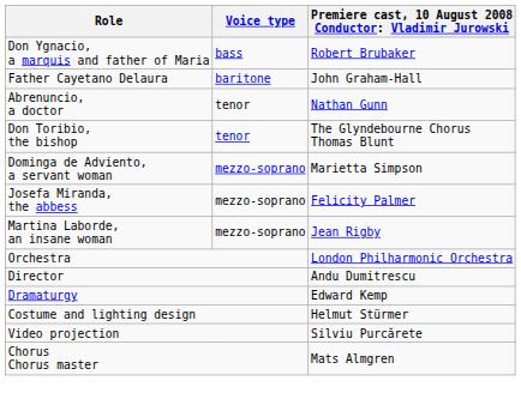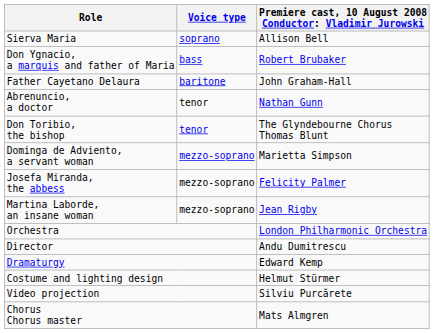+ row: Sierva Maria | soprano | Allison Bell
